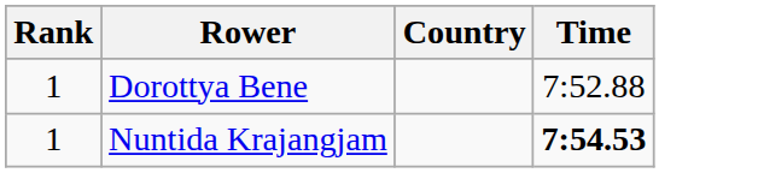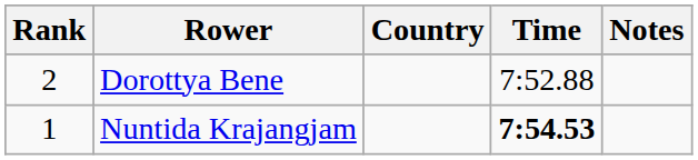+ column: Notes
Dorottya Bene | Rank: 1 -> 2
